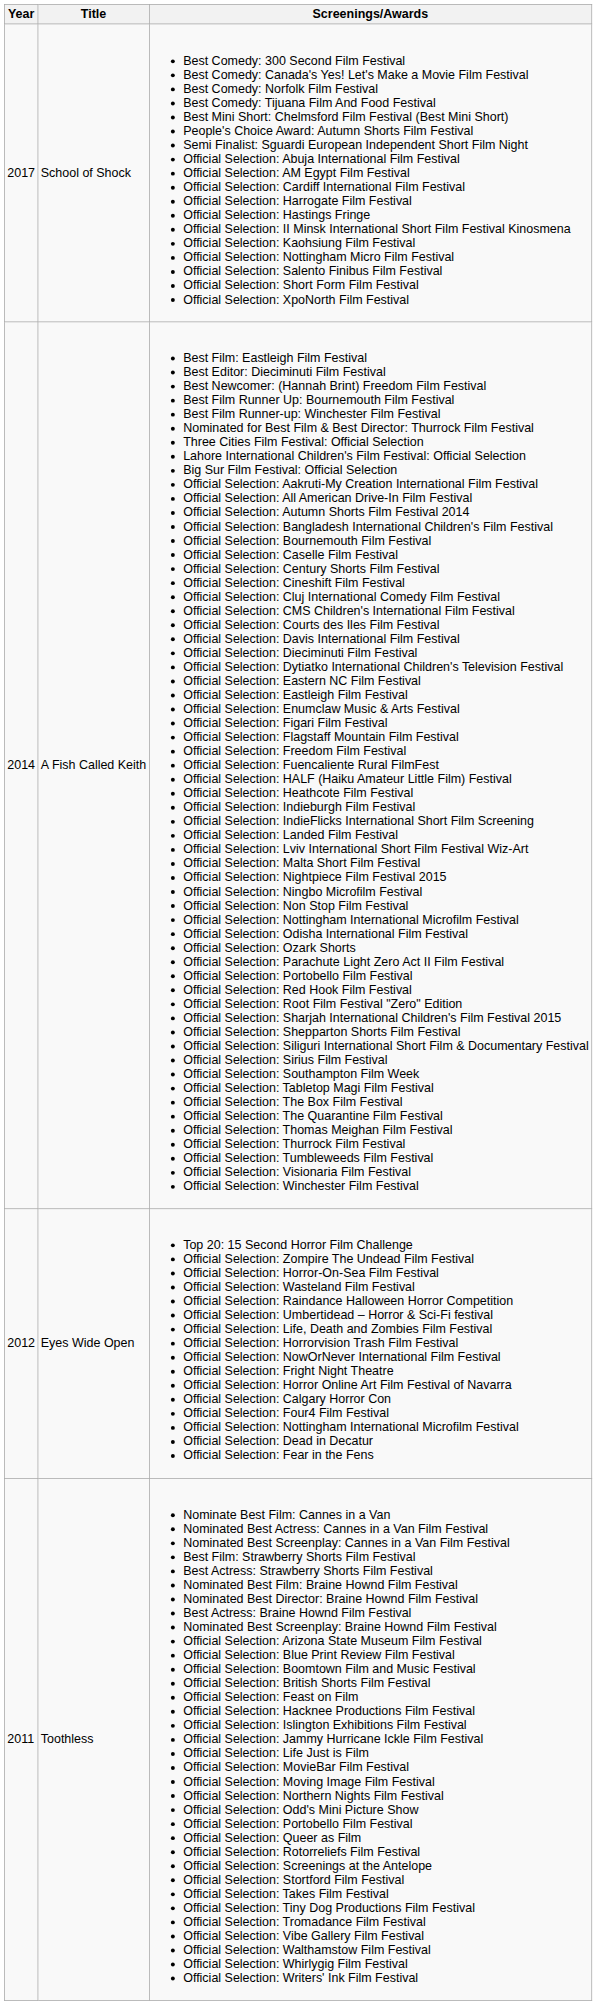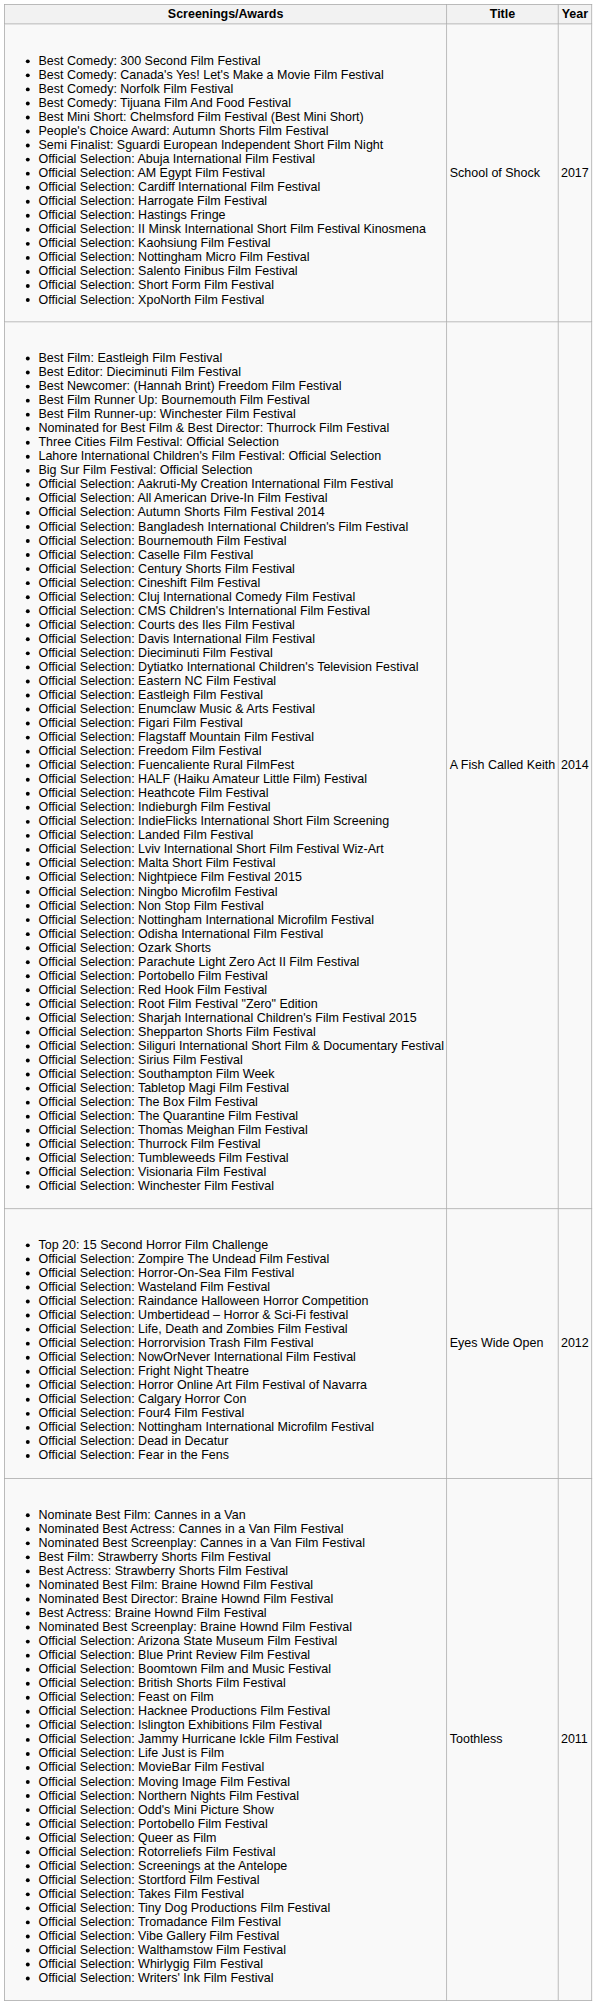columns swapped: Year <-> Screenings/Awards
